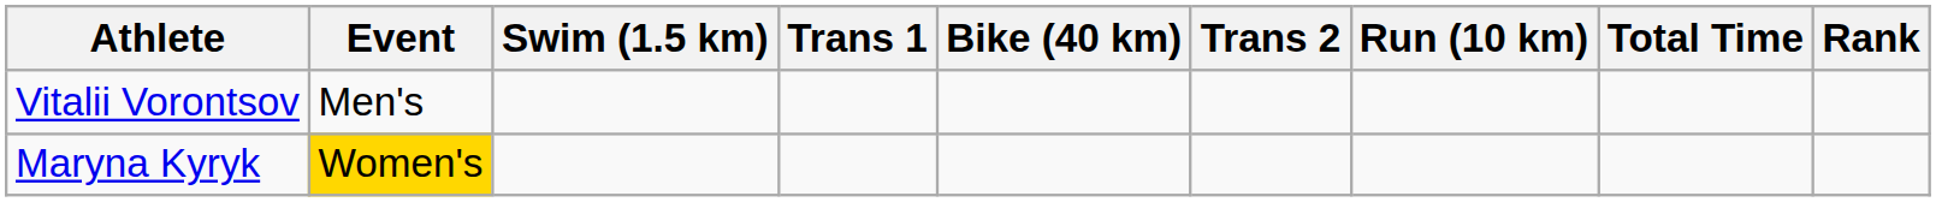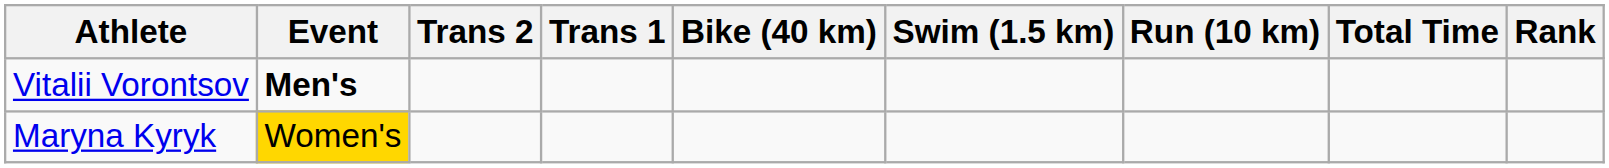columns swapped: Swim (1.5 km) <-> Trans 2
Vitalii Vorontsov | Event: normal -> bold
